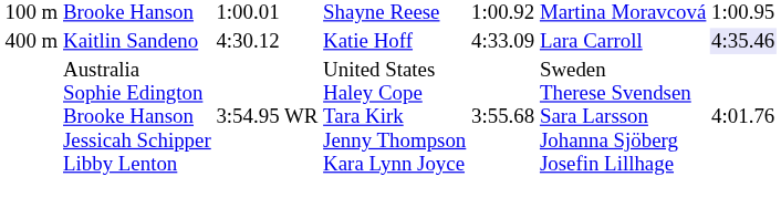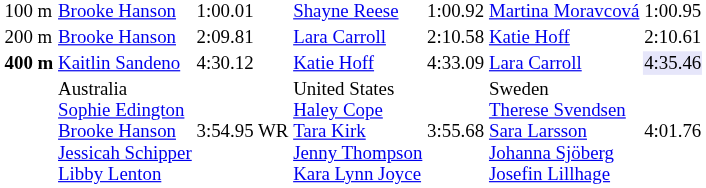+ row: 200 m | Brooke Hanson | 2:09.81 | Lara Carroll | 2:10.58 | Katie Hoff | 2:10.61
Kaitlin Sandeno | column 1: normal -> bold
